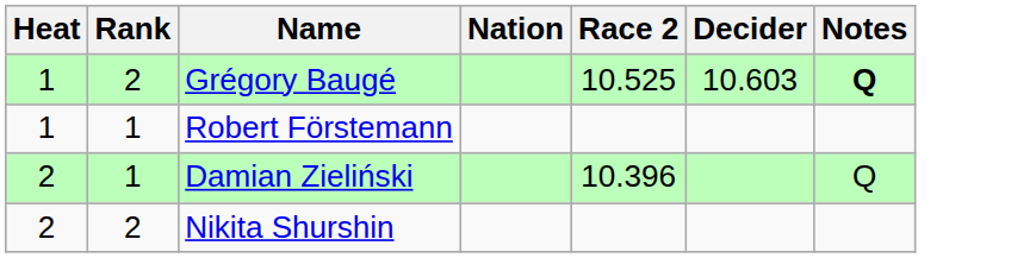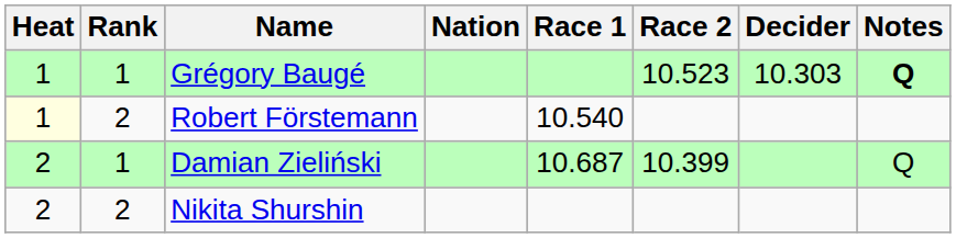+ column: Race 1 | 10.540 | 10.687
Grégory Baugé | Rank: 2 -> 1
Grégory Baugé | Race 2: 10.525 -> 10.523
Grégory Baugé | Decider: 10.603 -> 10.303
Robert Förstemann | Heat: no background -> lightyellow background
Robert Förstemann | Rank: 1 -> 2
Damian Zieliński | Race 2: 10.396 -> 10.399
